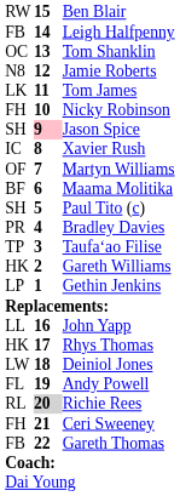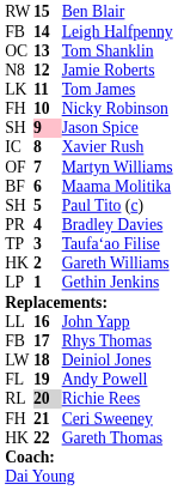Rhys Thomas | column 1: HK -> FB
Gareth Thomas | column 1: FB -> HK
